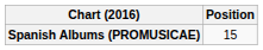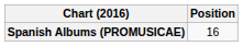Spanish Albums (PROMUSICAE) | Position: 15 -> 16
